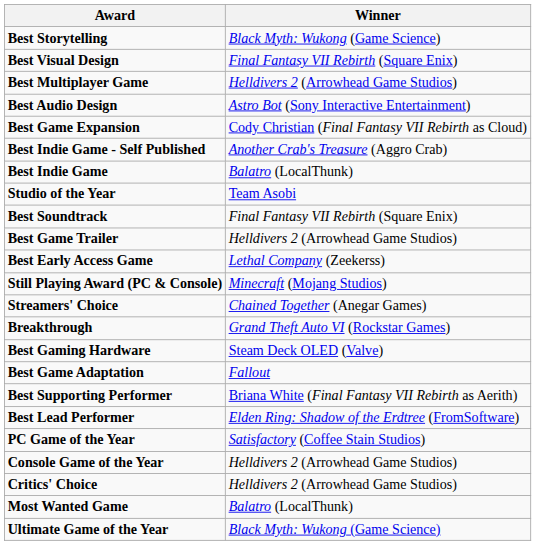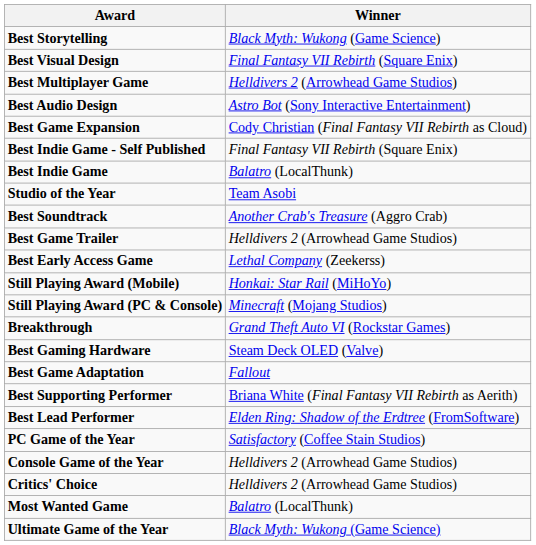Best Indie Game - Self Published | Winner: Another Crab's Treasure (Aggro Crab) -> Final Fantasy VII Rebirth (Square Enix)
Best Soundtrack | Winner: Final Fantasy VII Rebirth (Square Enix) -> Another Crab's Treasure (Aggro Crab)
+ row: Still Playing Award (Mobile) | Honkai: Star Rail (MiHoYo)
- row: Streamers' Choice | Chained Together (Anegar Games)
